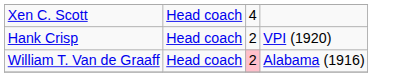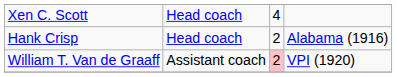Hank Crisp | column 4: VPI (1920) -> Alabama (1916)
William T. Van de Graaff | column 2: Head coach -> Assistant coach
William T. Van de Graaff | column 4: Alabama (1916) -> VPI (1920)
